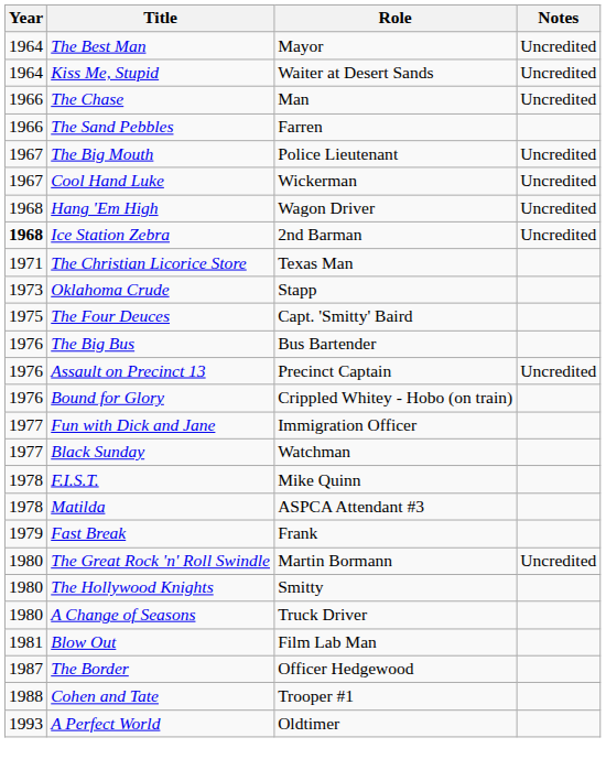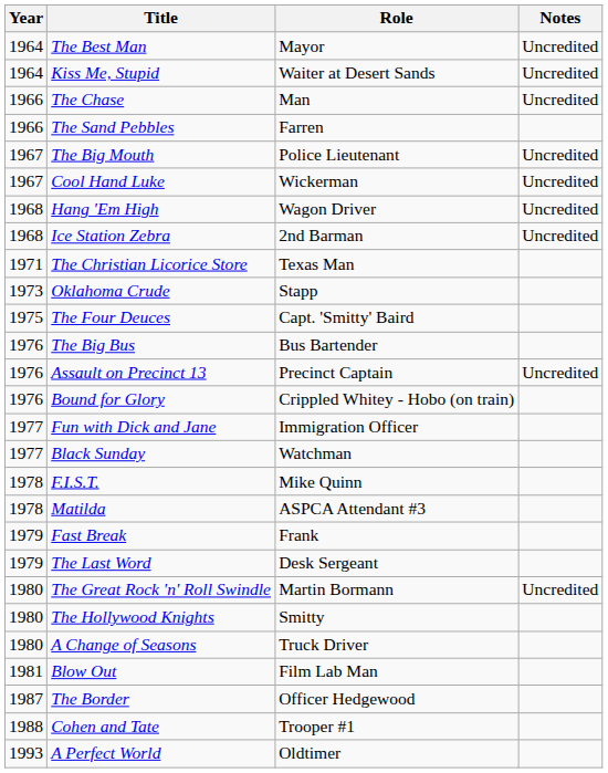Ice Station Zebra | Year: bold -> normal
+ row: 1979 | The Last Word | Desk Sergeant
